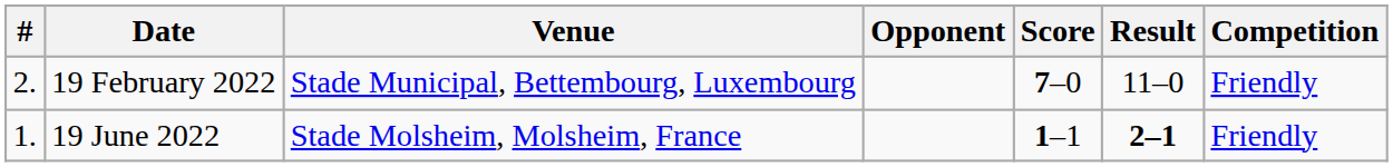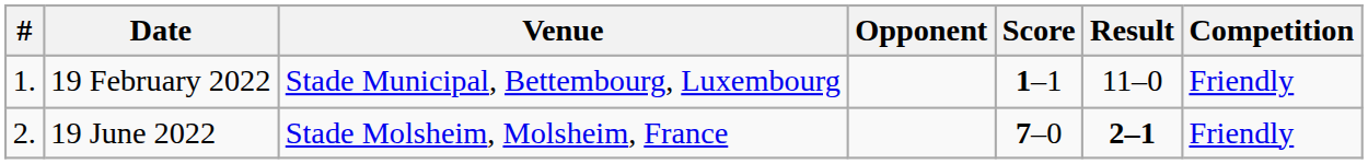19 February 2022 | #: 2. -> 1.
19 February 2022 | Score: 7–0 -> 1–1
19 June 2022 | #: 1. -> 2.
19 June 2022 | Score: 1–1 -> 7–0
